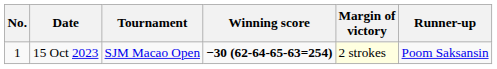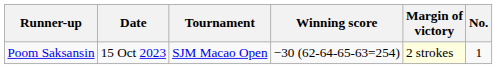columns swapped: No. <-> Runner-up
15 Oct 2023 | Winning score: bold -> normal
